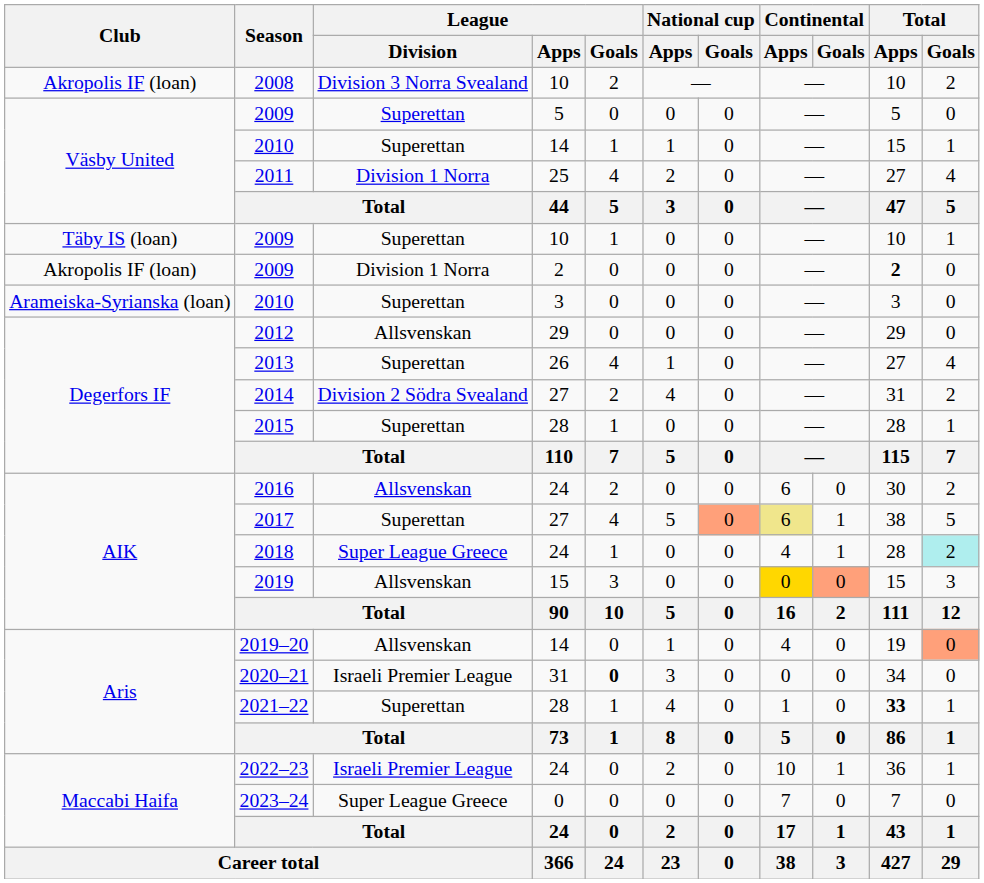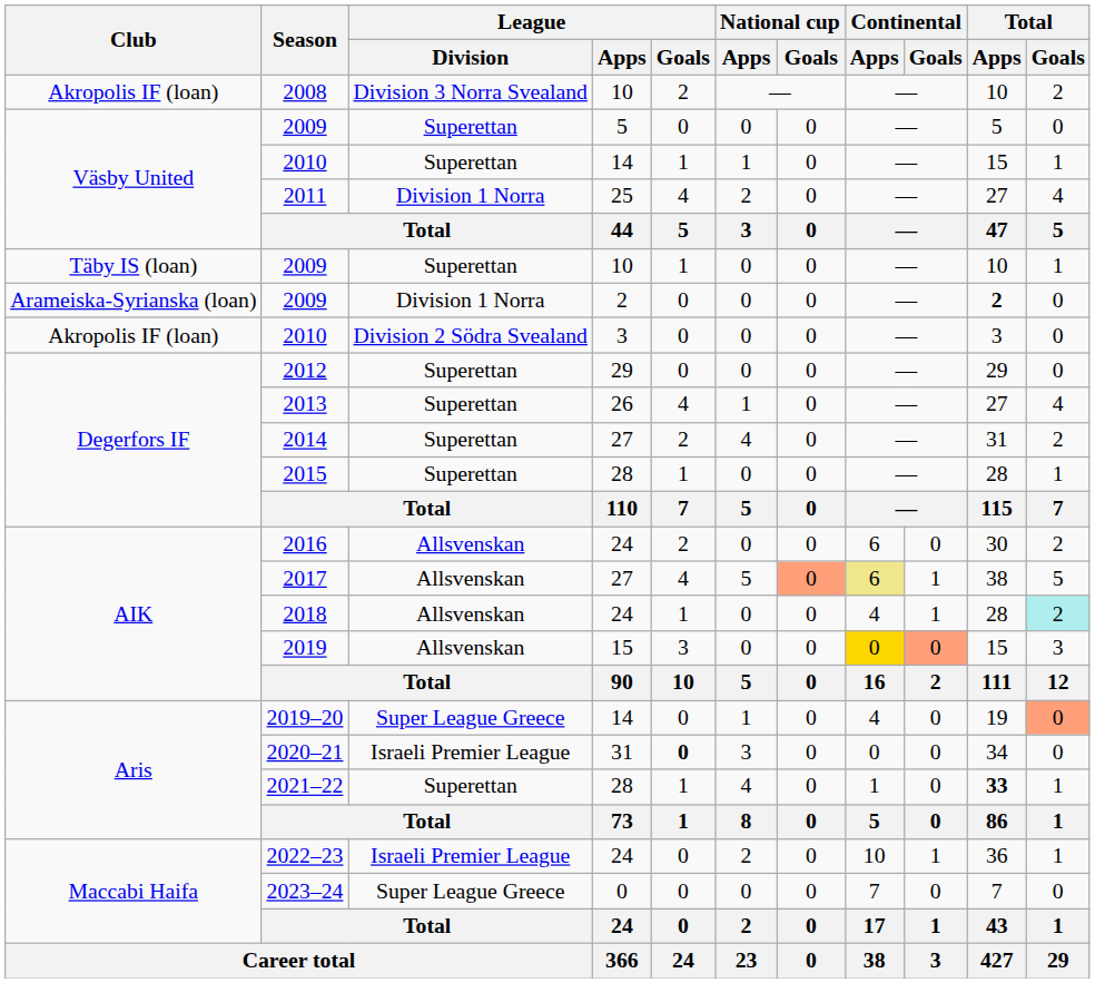2009 / 2 | Club: Akropolis IF (loan) -> Arameiska-Syrianska (loan)
2010 / 3 | Club: Arameiska-Syrianska (loan) -> Akropolis IF (loan)
2010 / 3 | League / Division: Superettan -> Division 2 Södra Svealand
2012 | League / Division: Allsvenskan -> Superettan
2014 | League / Division: Division 2 Södra Svealand -> Superettan
2017 | League / Division: Superettan -> Allsvenskan
2018 | League / Division: Super League Greece -> Allsvenskan
2019–20 | League / Division: Allsvenskan -> Super League Greece
